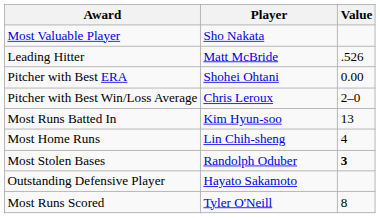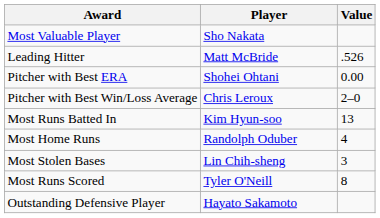Most Home Runs | Player: Lin Chih-sheng -> Randolph Oduber
Most Stolen Bases | Player: Randolph Oduber -> Lin Chih-sheng
Most Stolen Bases | Value: bold -> normal
rows swapped: Most Runs Scored <-> Outstanding Defensive Player
